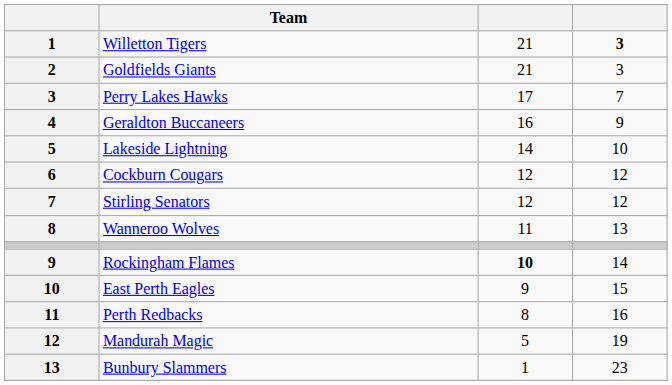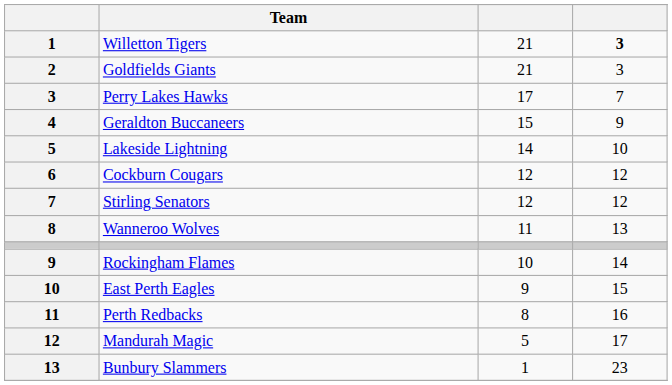Geraldton Buccaneers | column 3: 16 -> 15
Rockingham Flames | column 3: bold -> normal
Mandurah Magic | column 4: 19 -> 17
